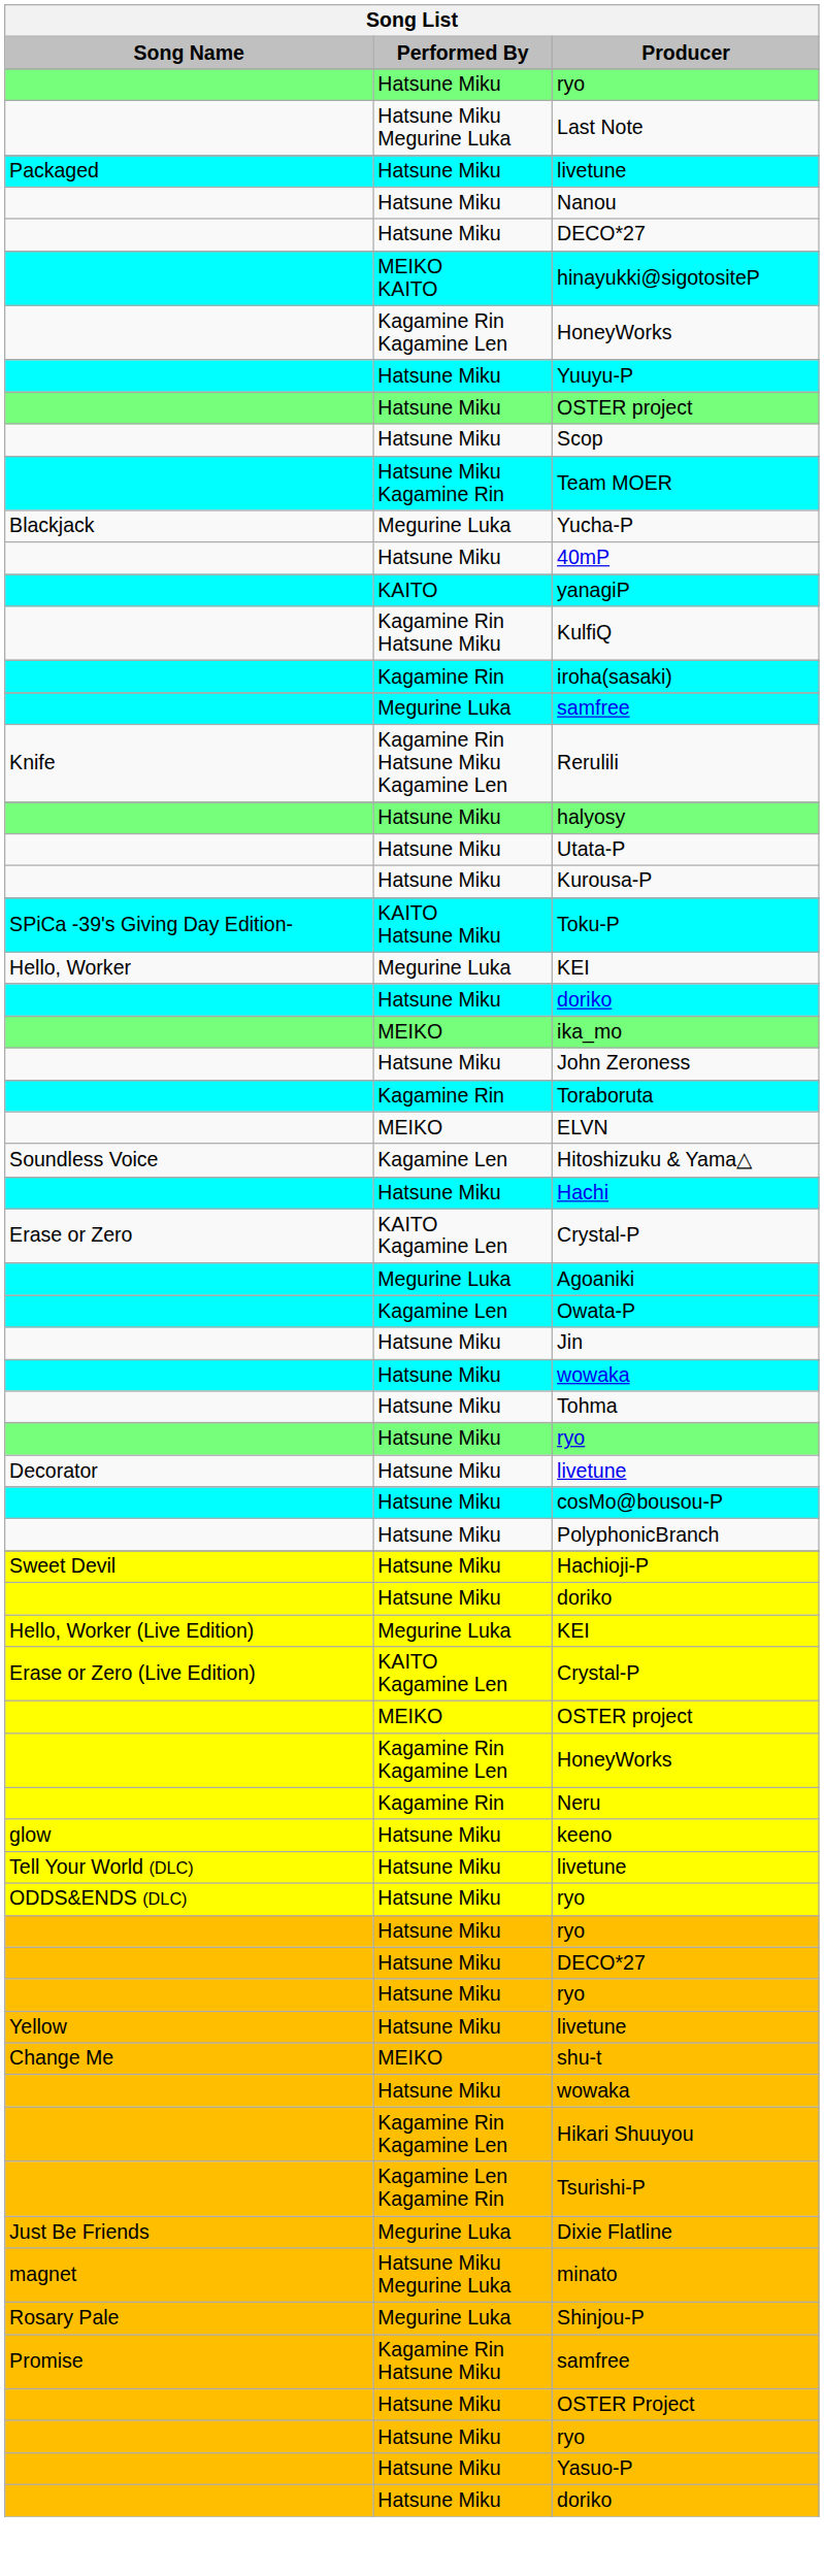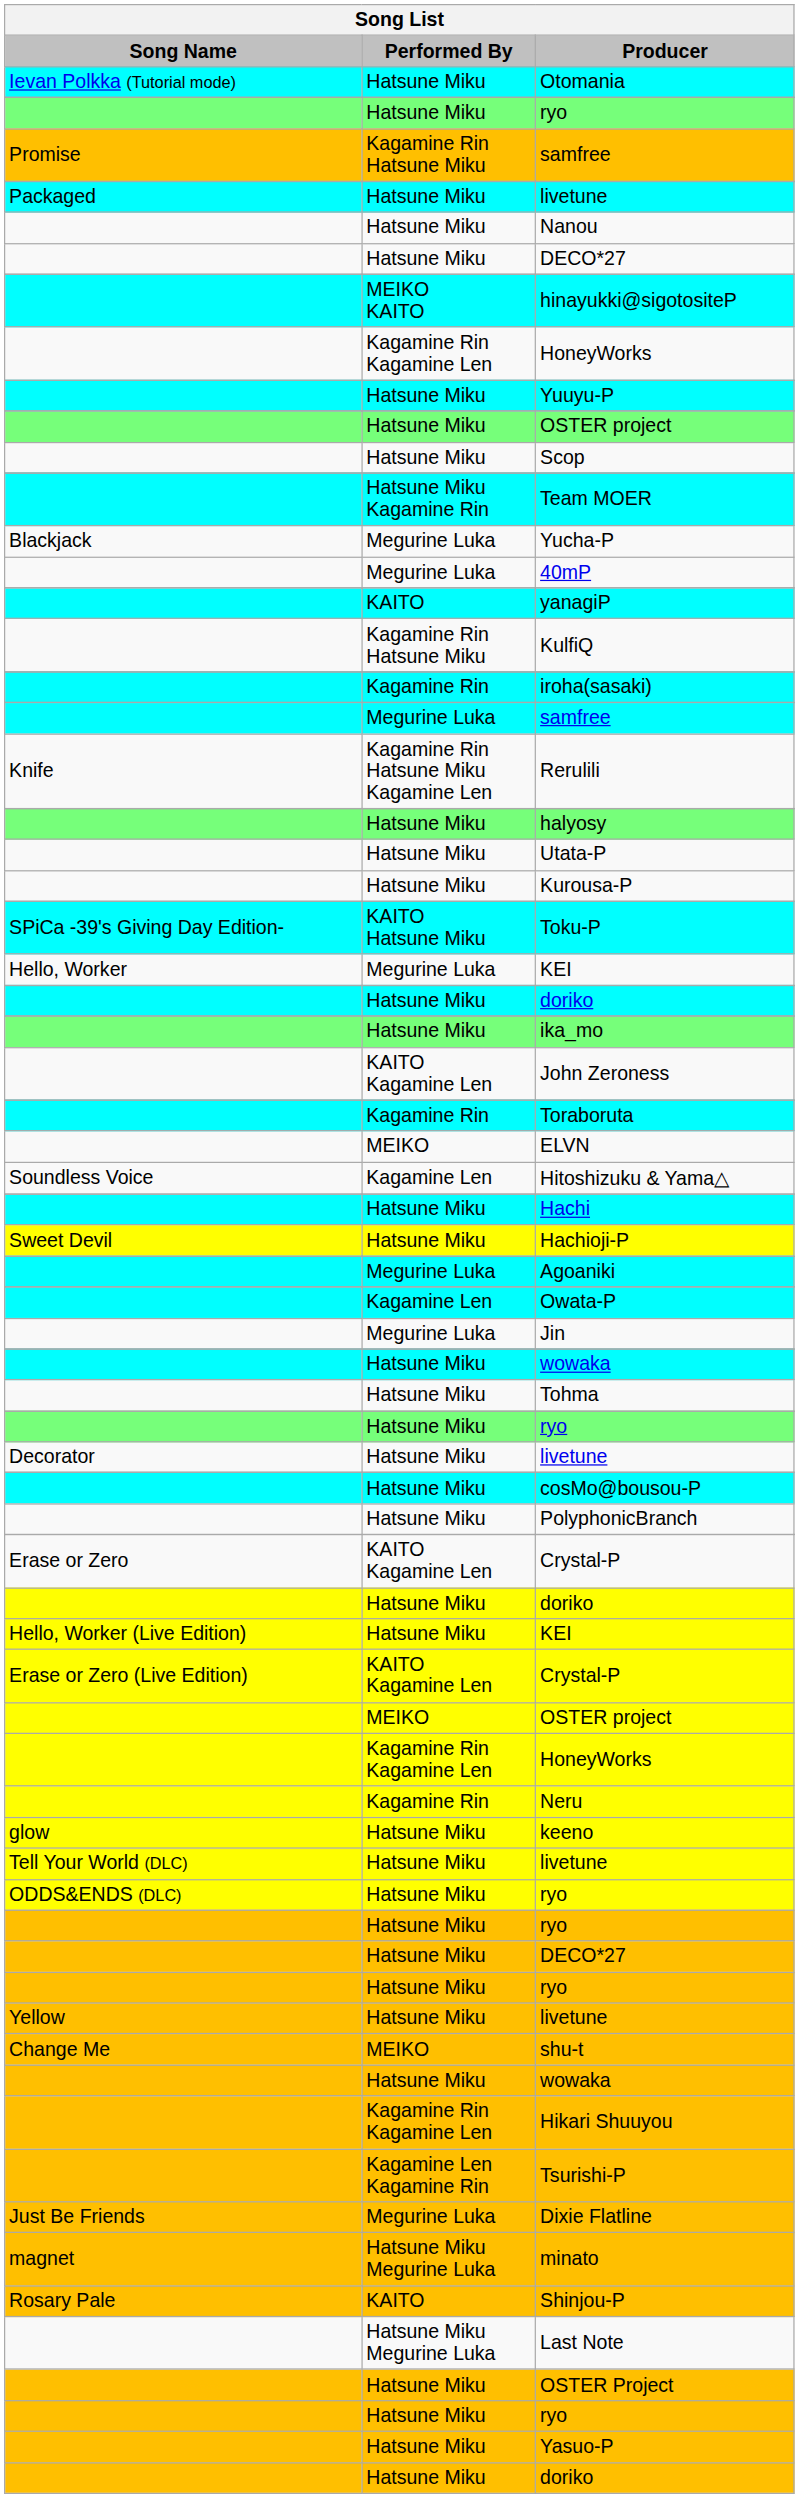+ row: Ievan Polkka (Tutorial mode) | Hatsune Miku | Otomania
rows swapped: Last Note <-> Promise / samfree
40mP | Performed By: Hatsune Miku -> Megurine Luka
ika_mo | Performed By: MEIKO -> Hatsune Miku
John Zeroness | Performed By: Hatsune Miku -> KAITO Kagamine Len
rows swapped: Erase or Zero / Crystal-P <-> Hachioji-P
Jin | Performed By: Hatsune Miku -> Megurine Luka
Hello, Worker (Live Edition) / KEI | Performed By: Megurine Luka -> Hatsune Miku
Shinjou-P | Performed By: Megurine Luka -> KAITO
